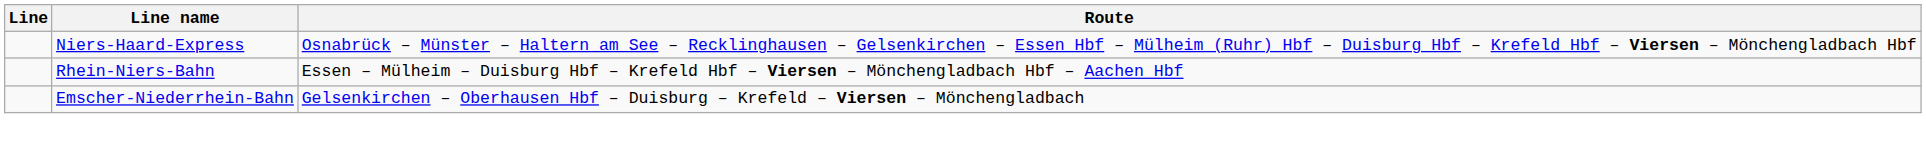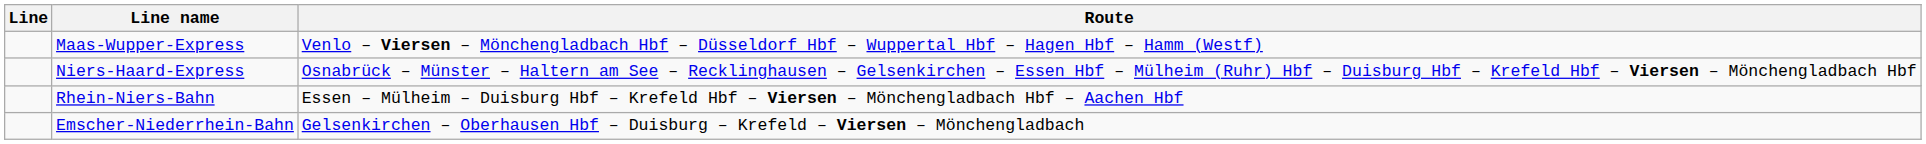+ row: Maas-Wupper-Express | Venlo – Viersen – Mönchengladbach Hbf – Düsseldorf Hbf – Wuppertal Hbf – Hagen Hbf – Hamm (Westf)
